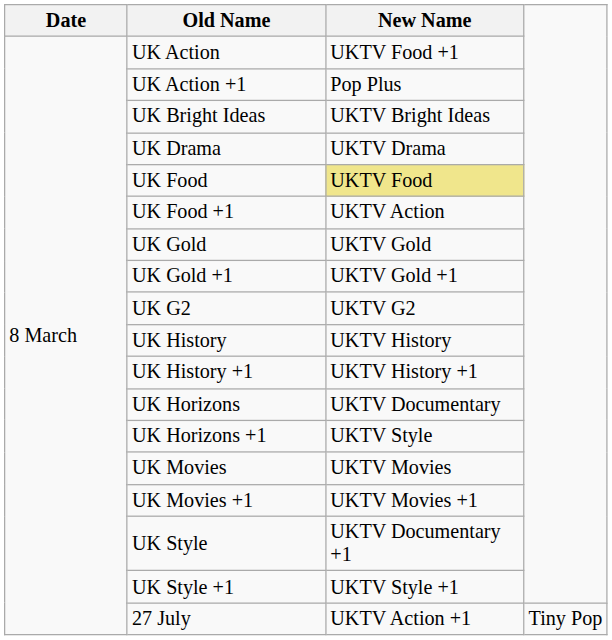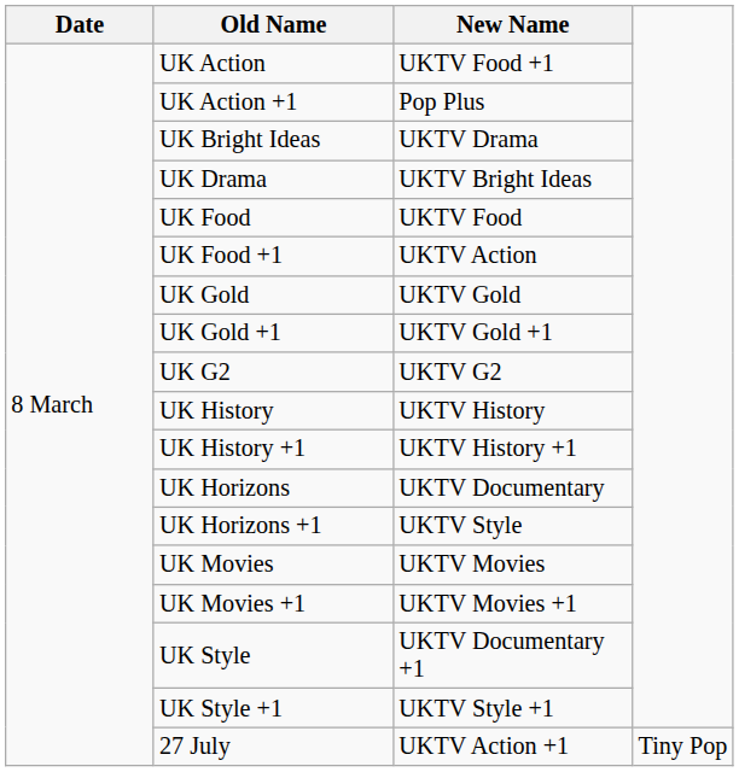UK Bright Ideas | New Name: UKTV Bright Ideas -> UKTV Drama
UK Drama | New Name: UKTV Drama -> UKTV Bright Ideas
UK Food | New Name: khaki background -> no background
